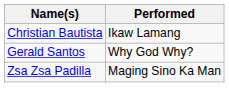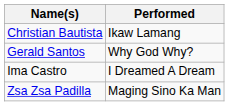+ row: Ima Castro | I Dreamed A Dream
